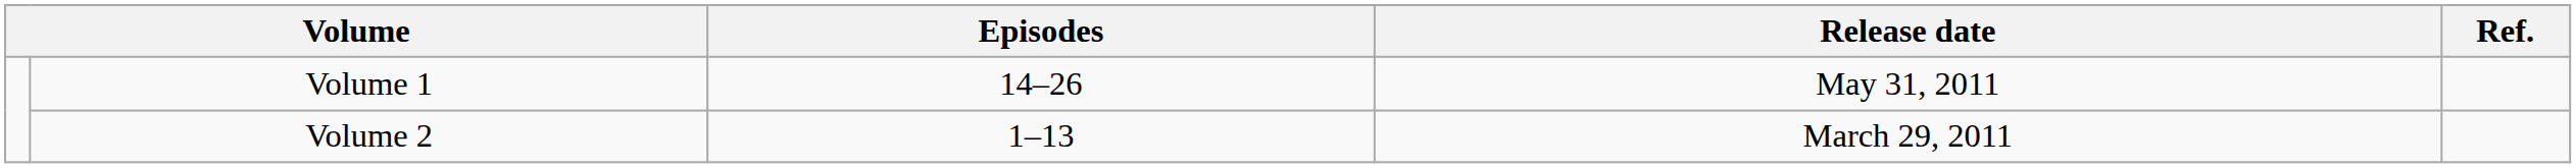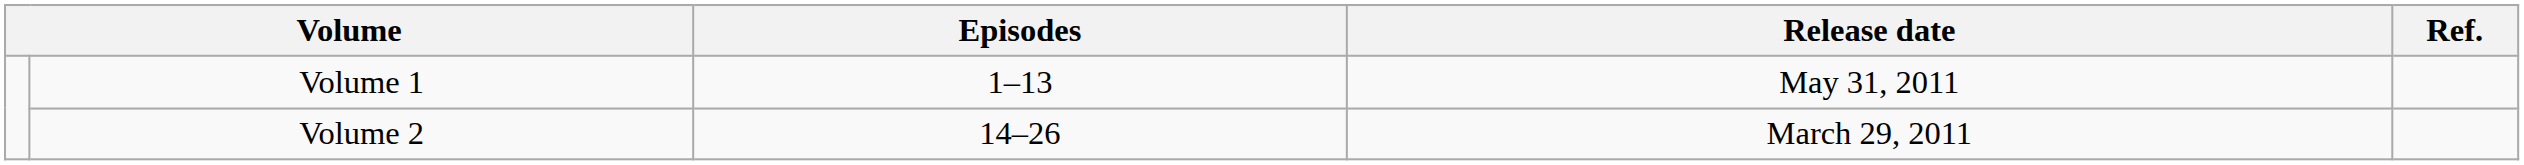Volume 1 | Episodes: 14–26 -> 1–13
Volume 2 | Episodes: 1–13 -> 14–26
